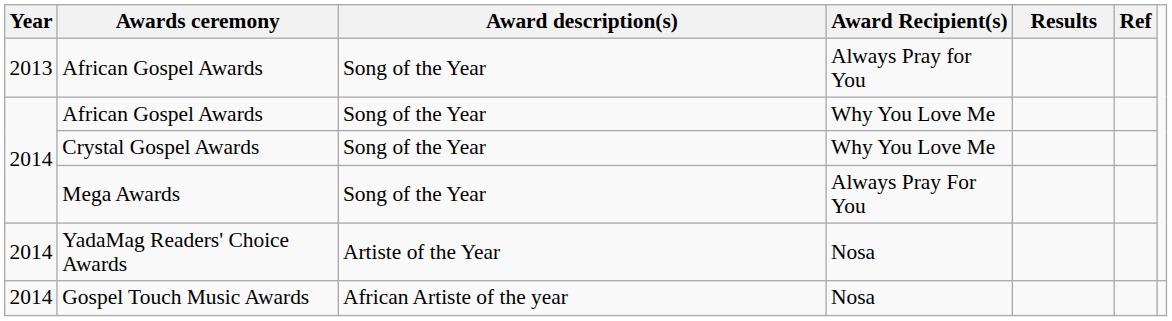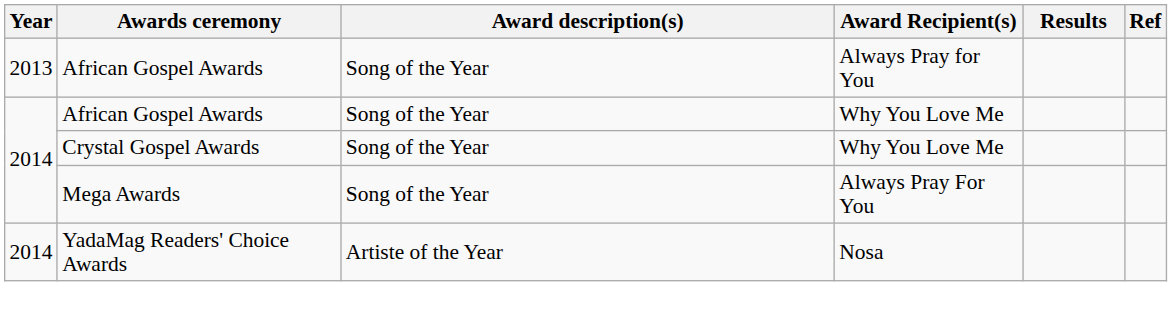- row: 2014 | Gospel Touch Music Awards | African Artiste of the year | Nosa
